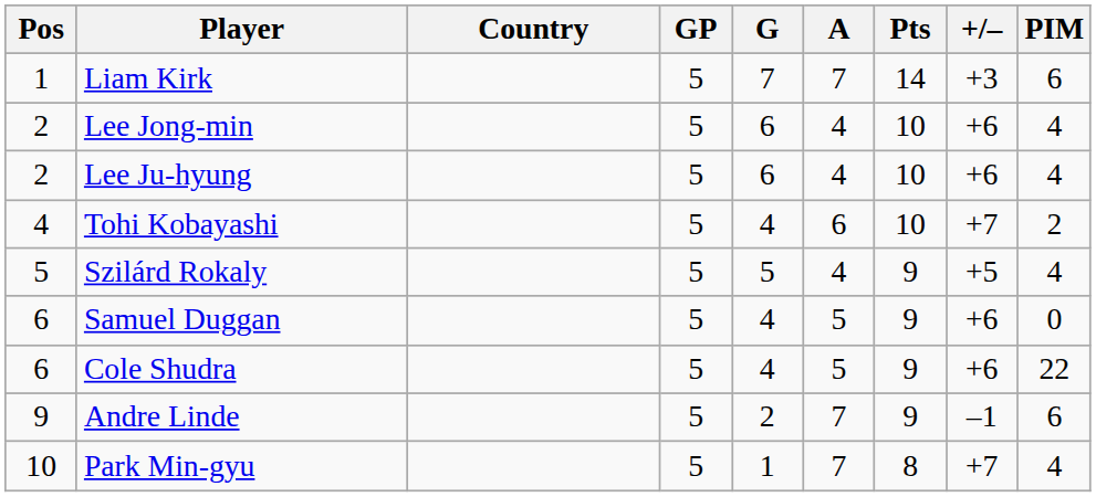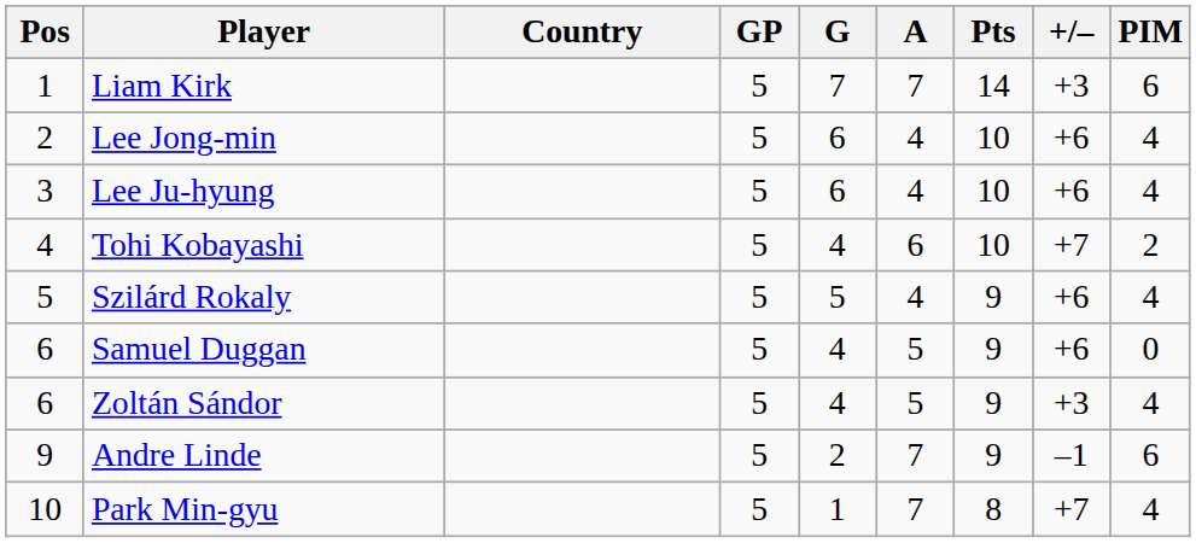Lee Ju-hyung | Pos: 2 -> 3
Szilárd Rokaly | +/–: +5 -> +6
+ row: 6 | Zoltán Sándor | 5 | 4 | 5 | 9 | +3 | 4
- row: 6 | Cole Shudra | 5 | 4 | 5 | 9 | +6 | 22
